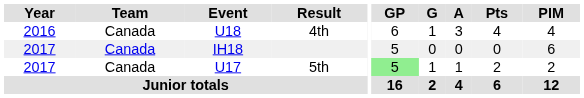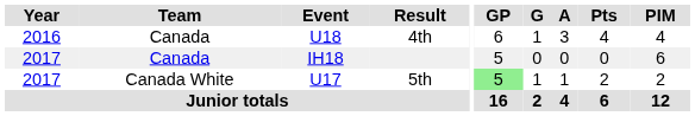5th | Team: Canada -> Canada White
